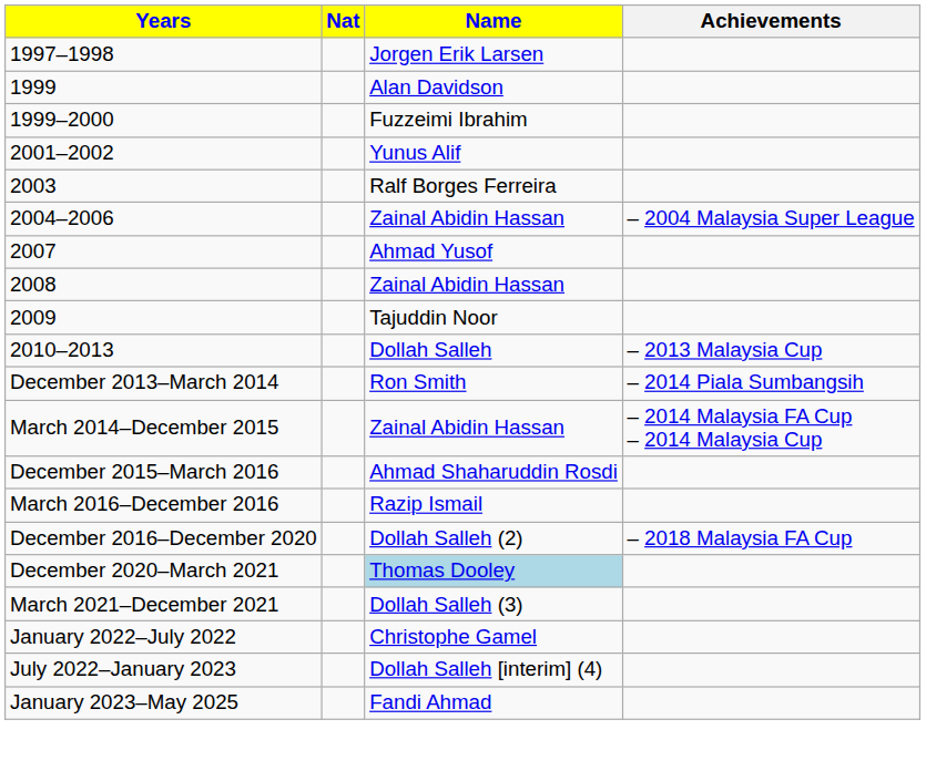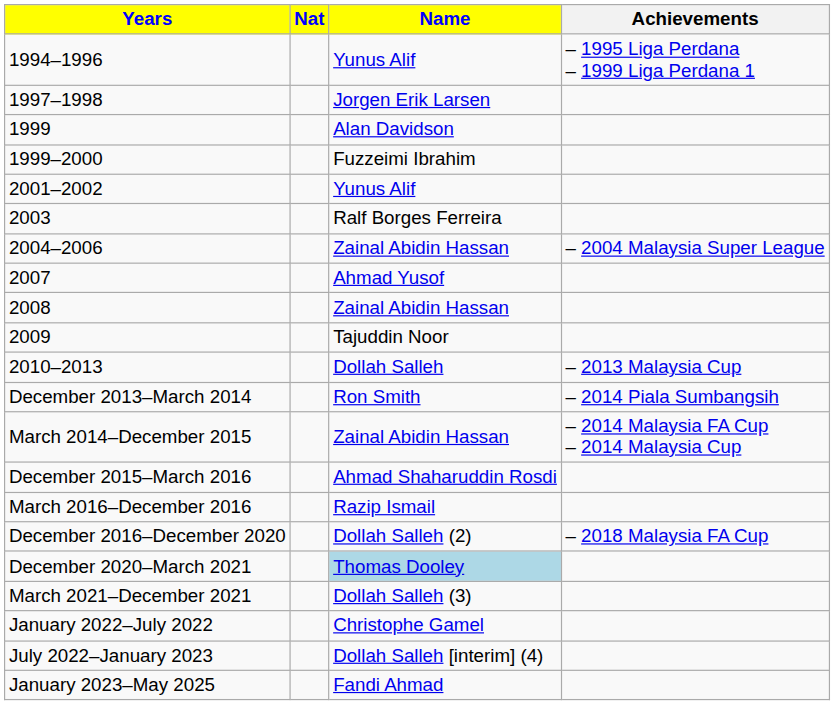+ row: 1994–1996 | Yunus Alif | – 1995 Liga Perdana – 1999 Liga Perdana 1
